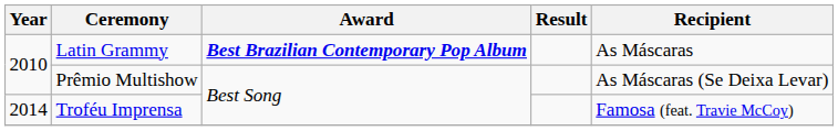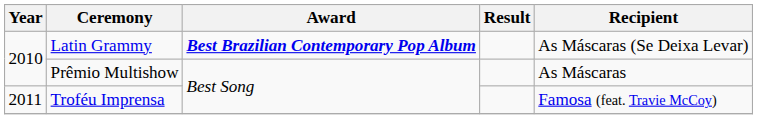Latin Grammy | Recipient: As Máscaras -> As Máscaras (Se Deixa Levar)
Prêmio Multishow | Recipient: As Máscaras (Se Deixa Levar) -> As Máscaras
Troféu Imprensa | Year: 2014 -> 2011
